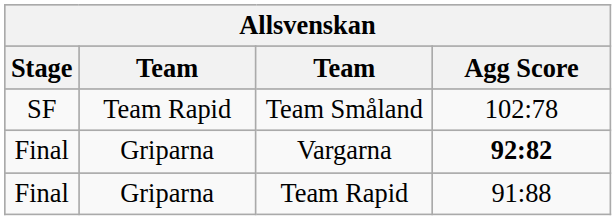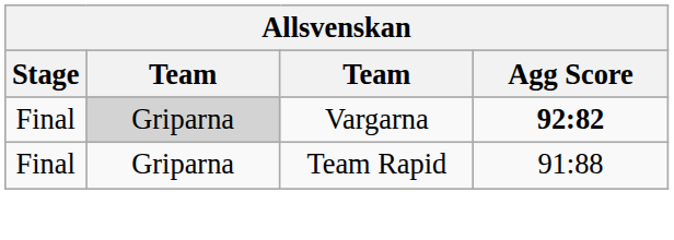- row: SF | Team Rapid | Team Småland | 102:78
Vargarna | column 2: no background -> lightgrey background
